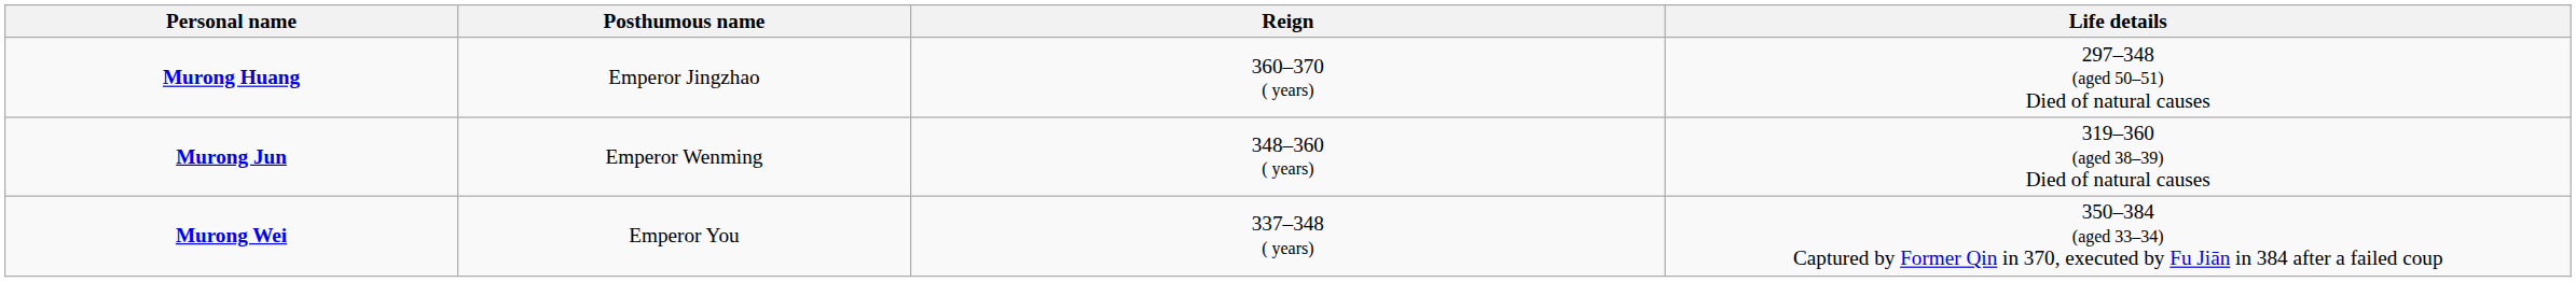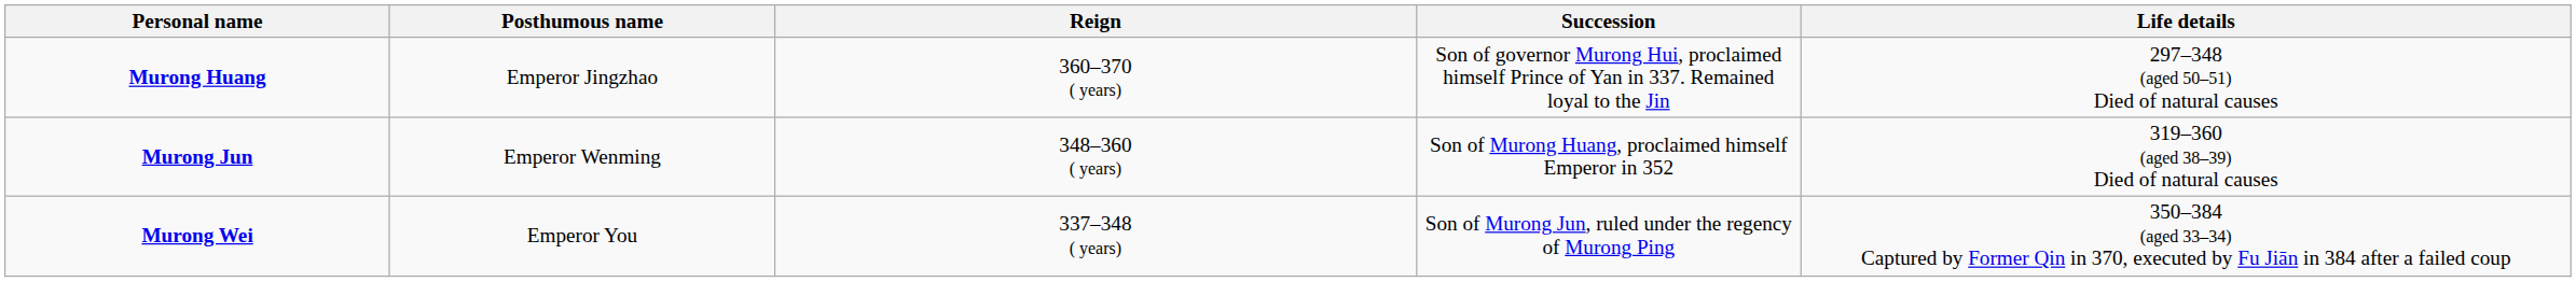+ column: Succession | Son of governor Murong Hui, proclaimed himself Prince of Yan in 337. Remained loyal to the Jin | Son of Murong Huang, proclaimed himself Emperor in 352 | Son of Murong Jun, ruled under the regency of Murong Ping
